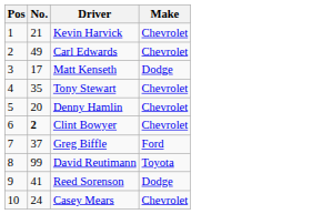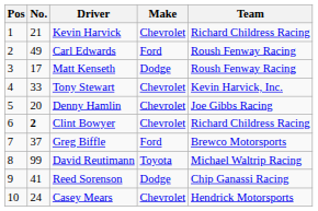+ column: Team | Richard Childress Racing | Roush Fenway Racing | Roush Fenway Racing | Kevin Harvick, Inc. | Joe Gibbs Racing | Richard Childress Racing | Brewco Motorsports | Michael Waltrip Racing | Chip Ganassi Racing | Hendrick Motorsports
Carl Edwards | Make: Chevrolet -> Ford
Tony Stewart | No.: 35 -> 33
